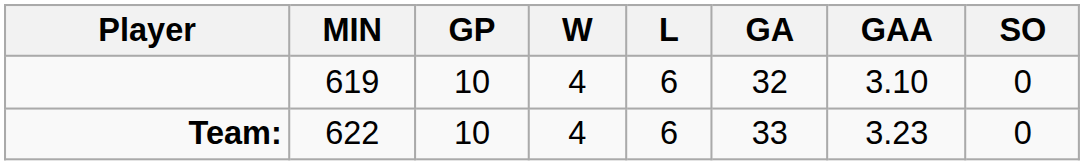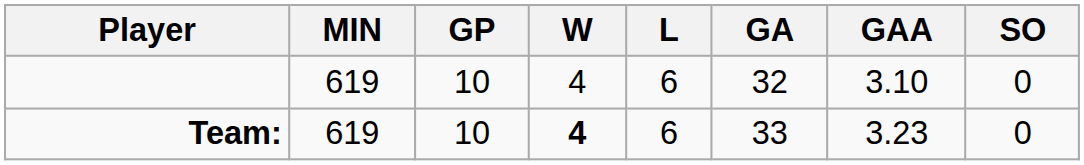Team: | MIN: 622 -> 619
Team: | W: normal -> bold
